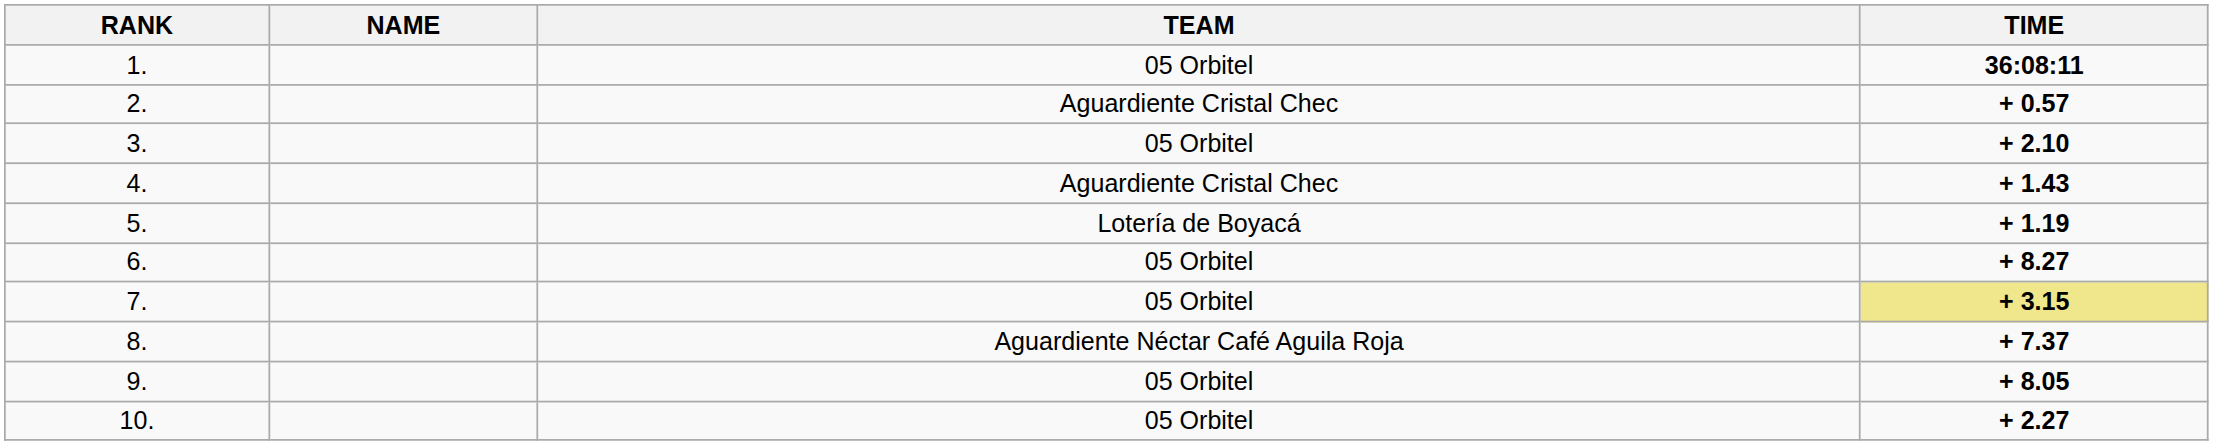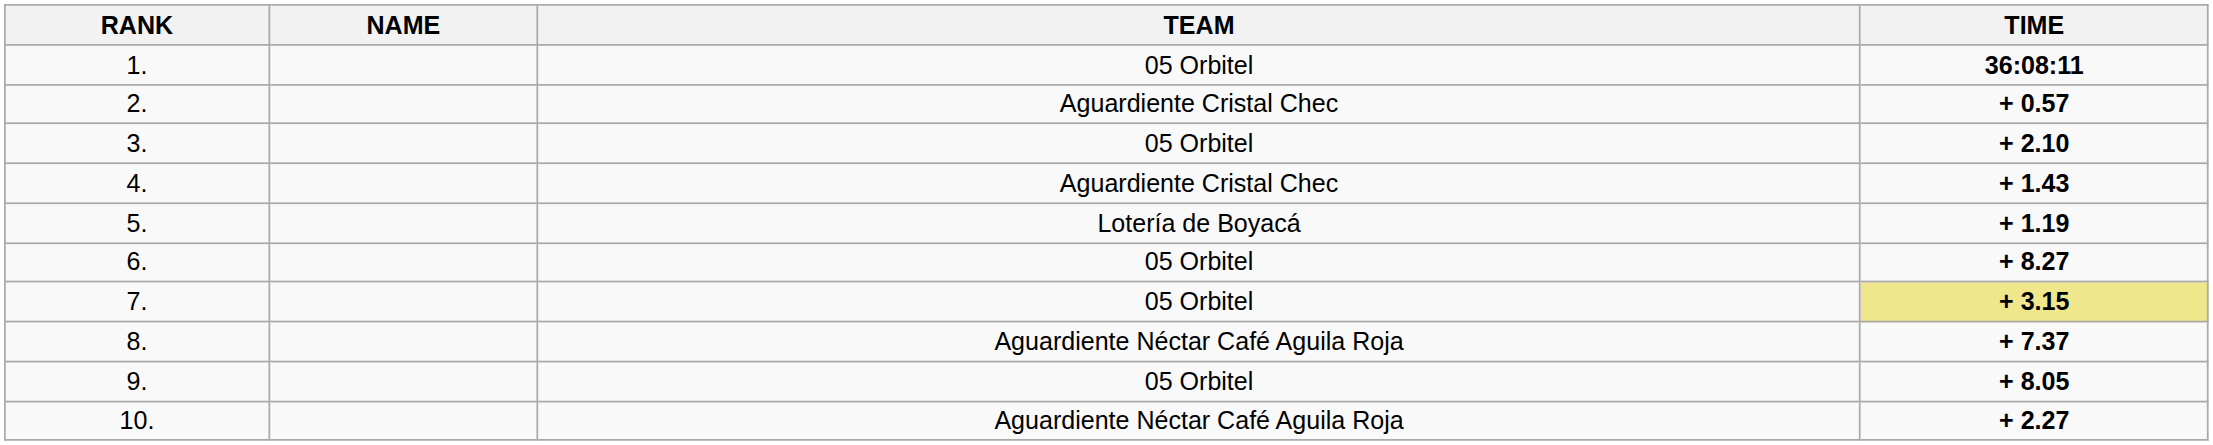10. | TEAM: 05 Orbitel -> Aguardiente Néctar Café Aguila Roja
